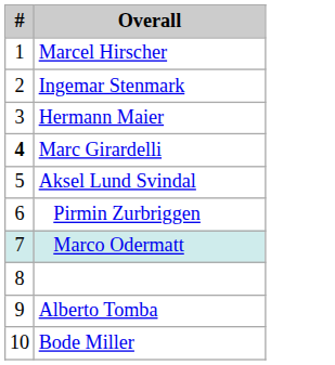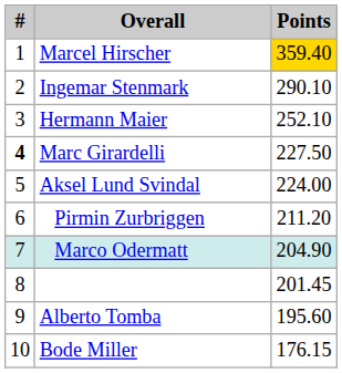+ column: Points | 359.40 | 290.10 | 252.10 | 227.50 | 224.00 | 211.20 | 204.90 | 201.45 | 195.60 | 176.15
